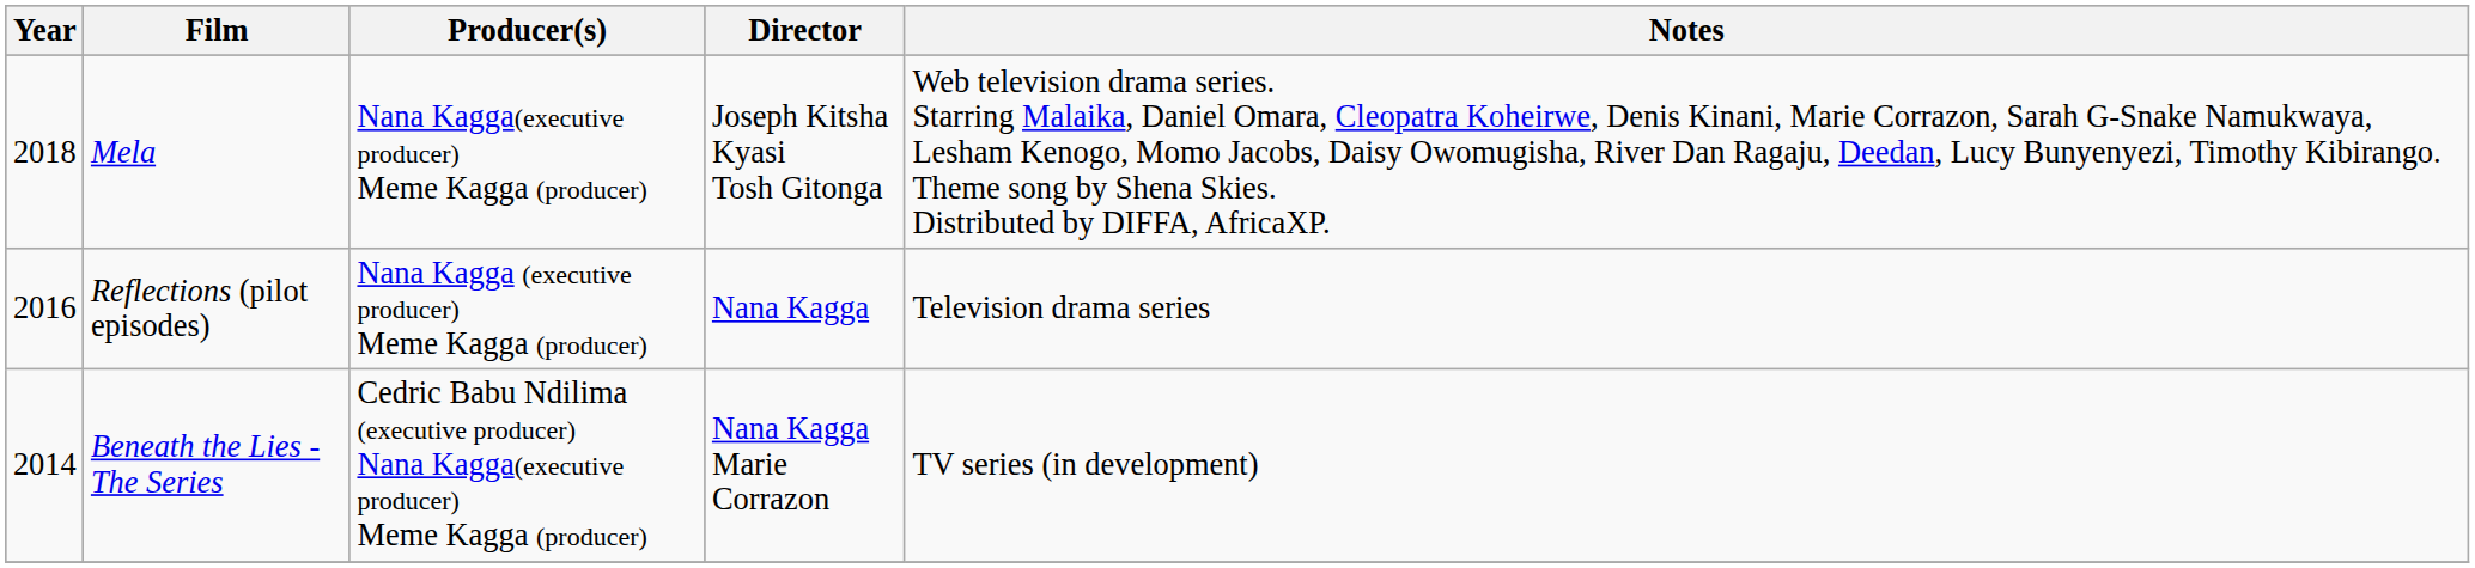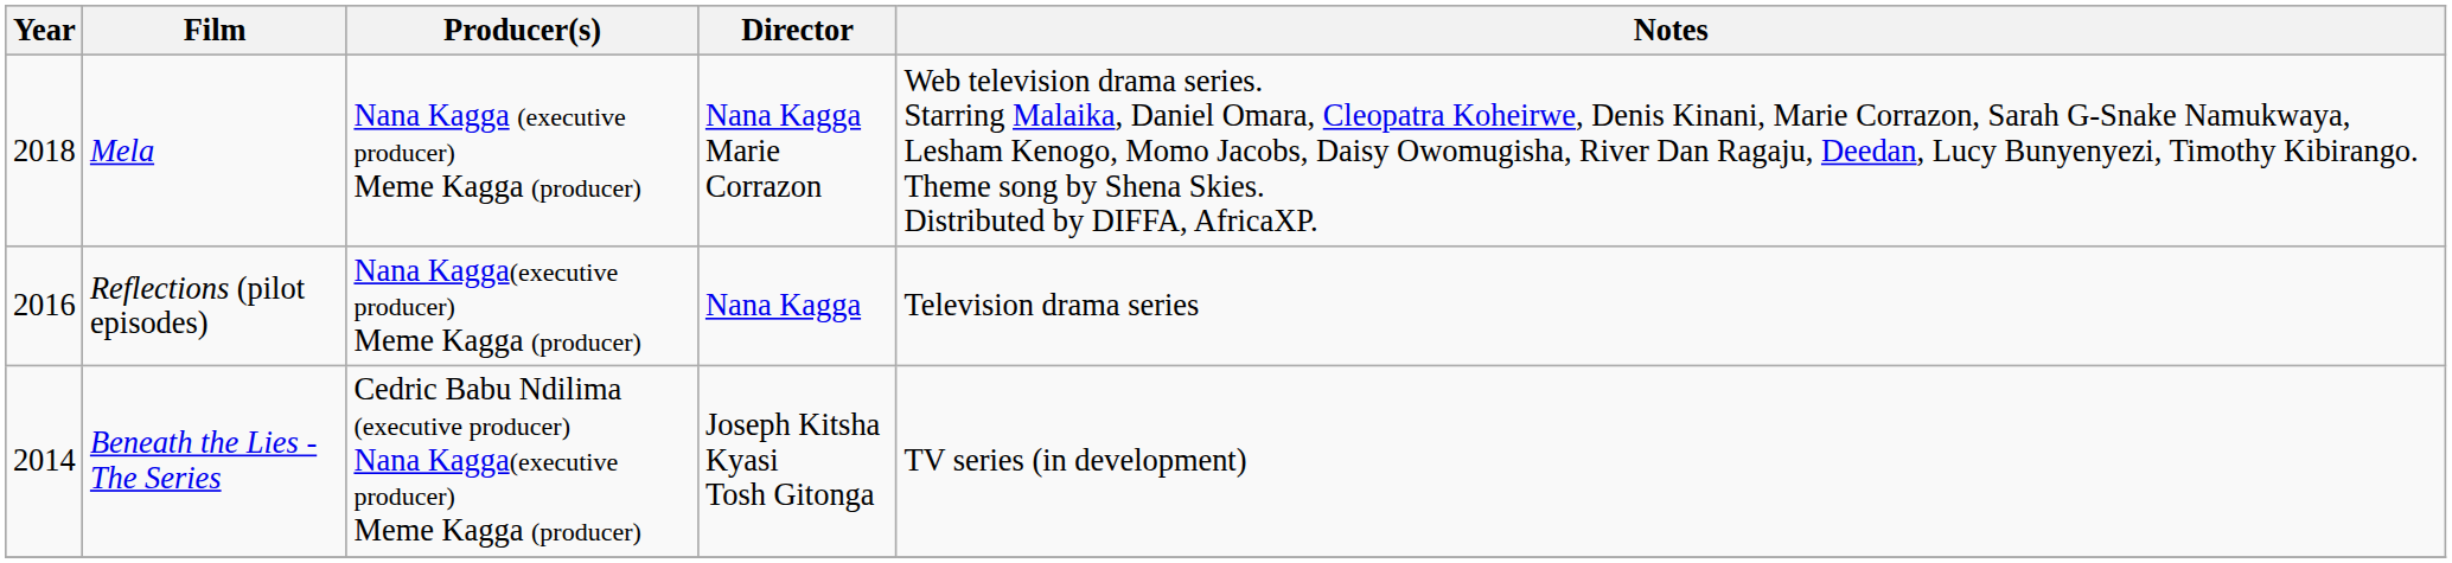Mela | Producer(s): Nana Kagga(executive producer) Meme Kagga (producer) -> Nana Kagga (executive producer) Meme Kagga (producer)
Mela | Director: Joseph Kitsha Kyasi Tosh Gitonga -> Nana Kagga Marie Corrazon
Reflections (pilot episodes) | Producer(s): Nana Kagga (executive producer) Meme Kagga (producer) -> Nana Kagga(executive producer) Meme Kagga (producer)
Beneath the Lies - The Series | Director: Nana Kagga Marie Corrazon -> Joseph Kitsha Kyasi Tosh Gitonga
